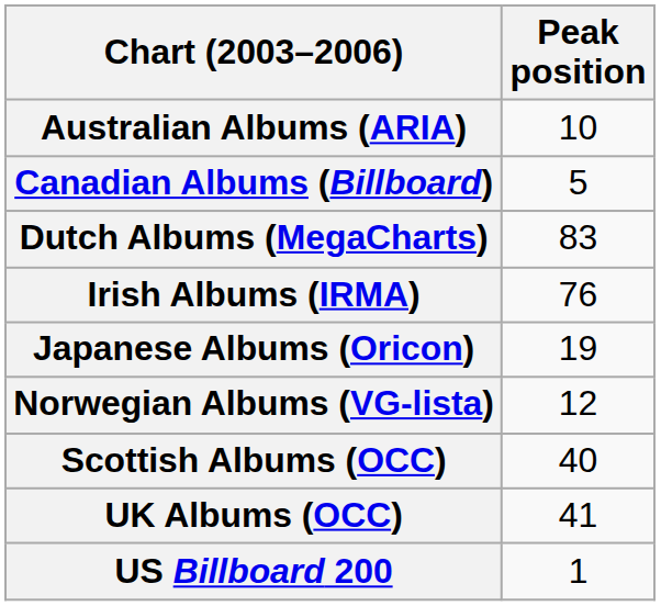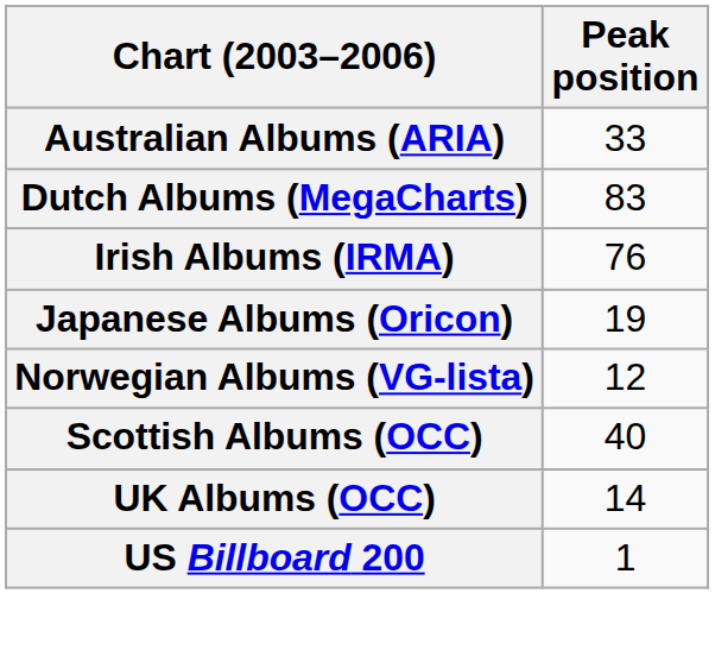Australian Albums (ARIA) | Peak position: 10 -> 33
- row: Canadian Albums (Billboard) | 5
UK Albums (OCC) | Peak position: 41 -> 14
